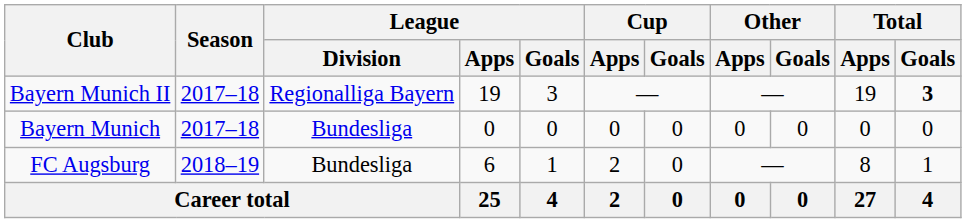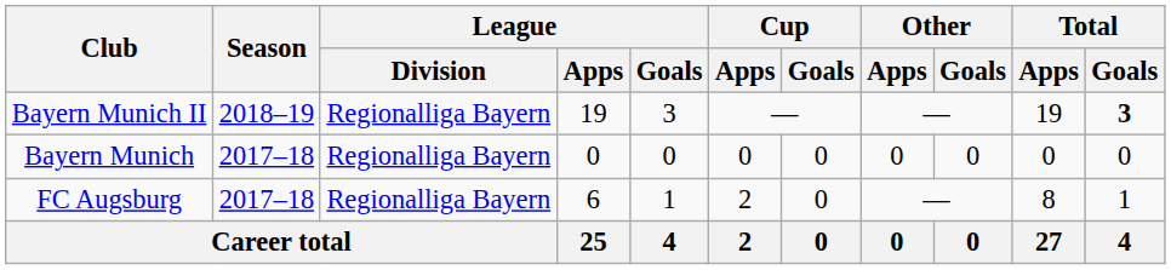Bayern Munich II | Season: 2017–18 -> 2018–19
Bayern Munich | League / Division: Bundesliga -> Regionalliga Bayern
FC Augsburg | Season: 2018–19 -> 2017–18
FC Augsburg | League / Division: Bundesliga -> Regionalliga Bayern
